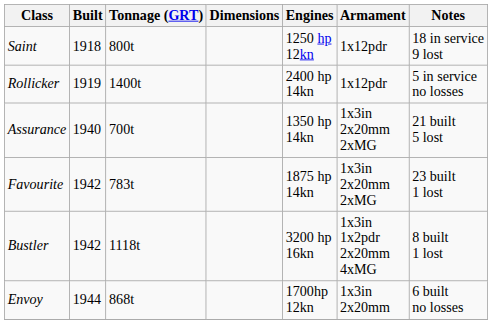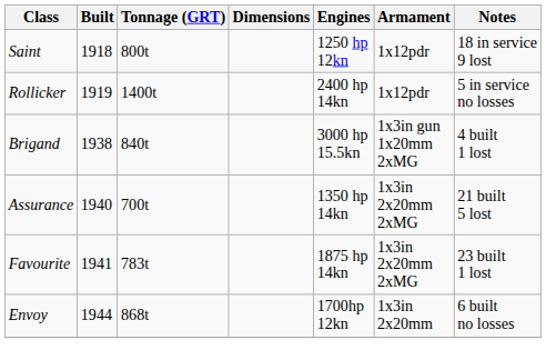+ row: Brigand | 1938 | 840t | 3000 hp 15.5kn | 1x3in gun 1x20mm 2xMG | 4 built 1 lost
Favourite | Built: 1942 -> 1941
- row: Bustler | 1942 | 1118t | 3200 hp 16kn | 1x3in 1x2pdr 2x20mm 4xMG | 8 built 1 lost
